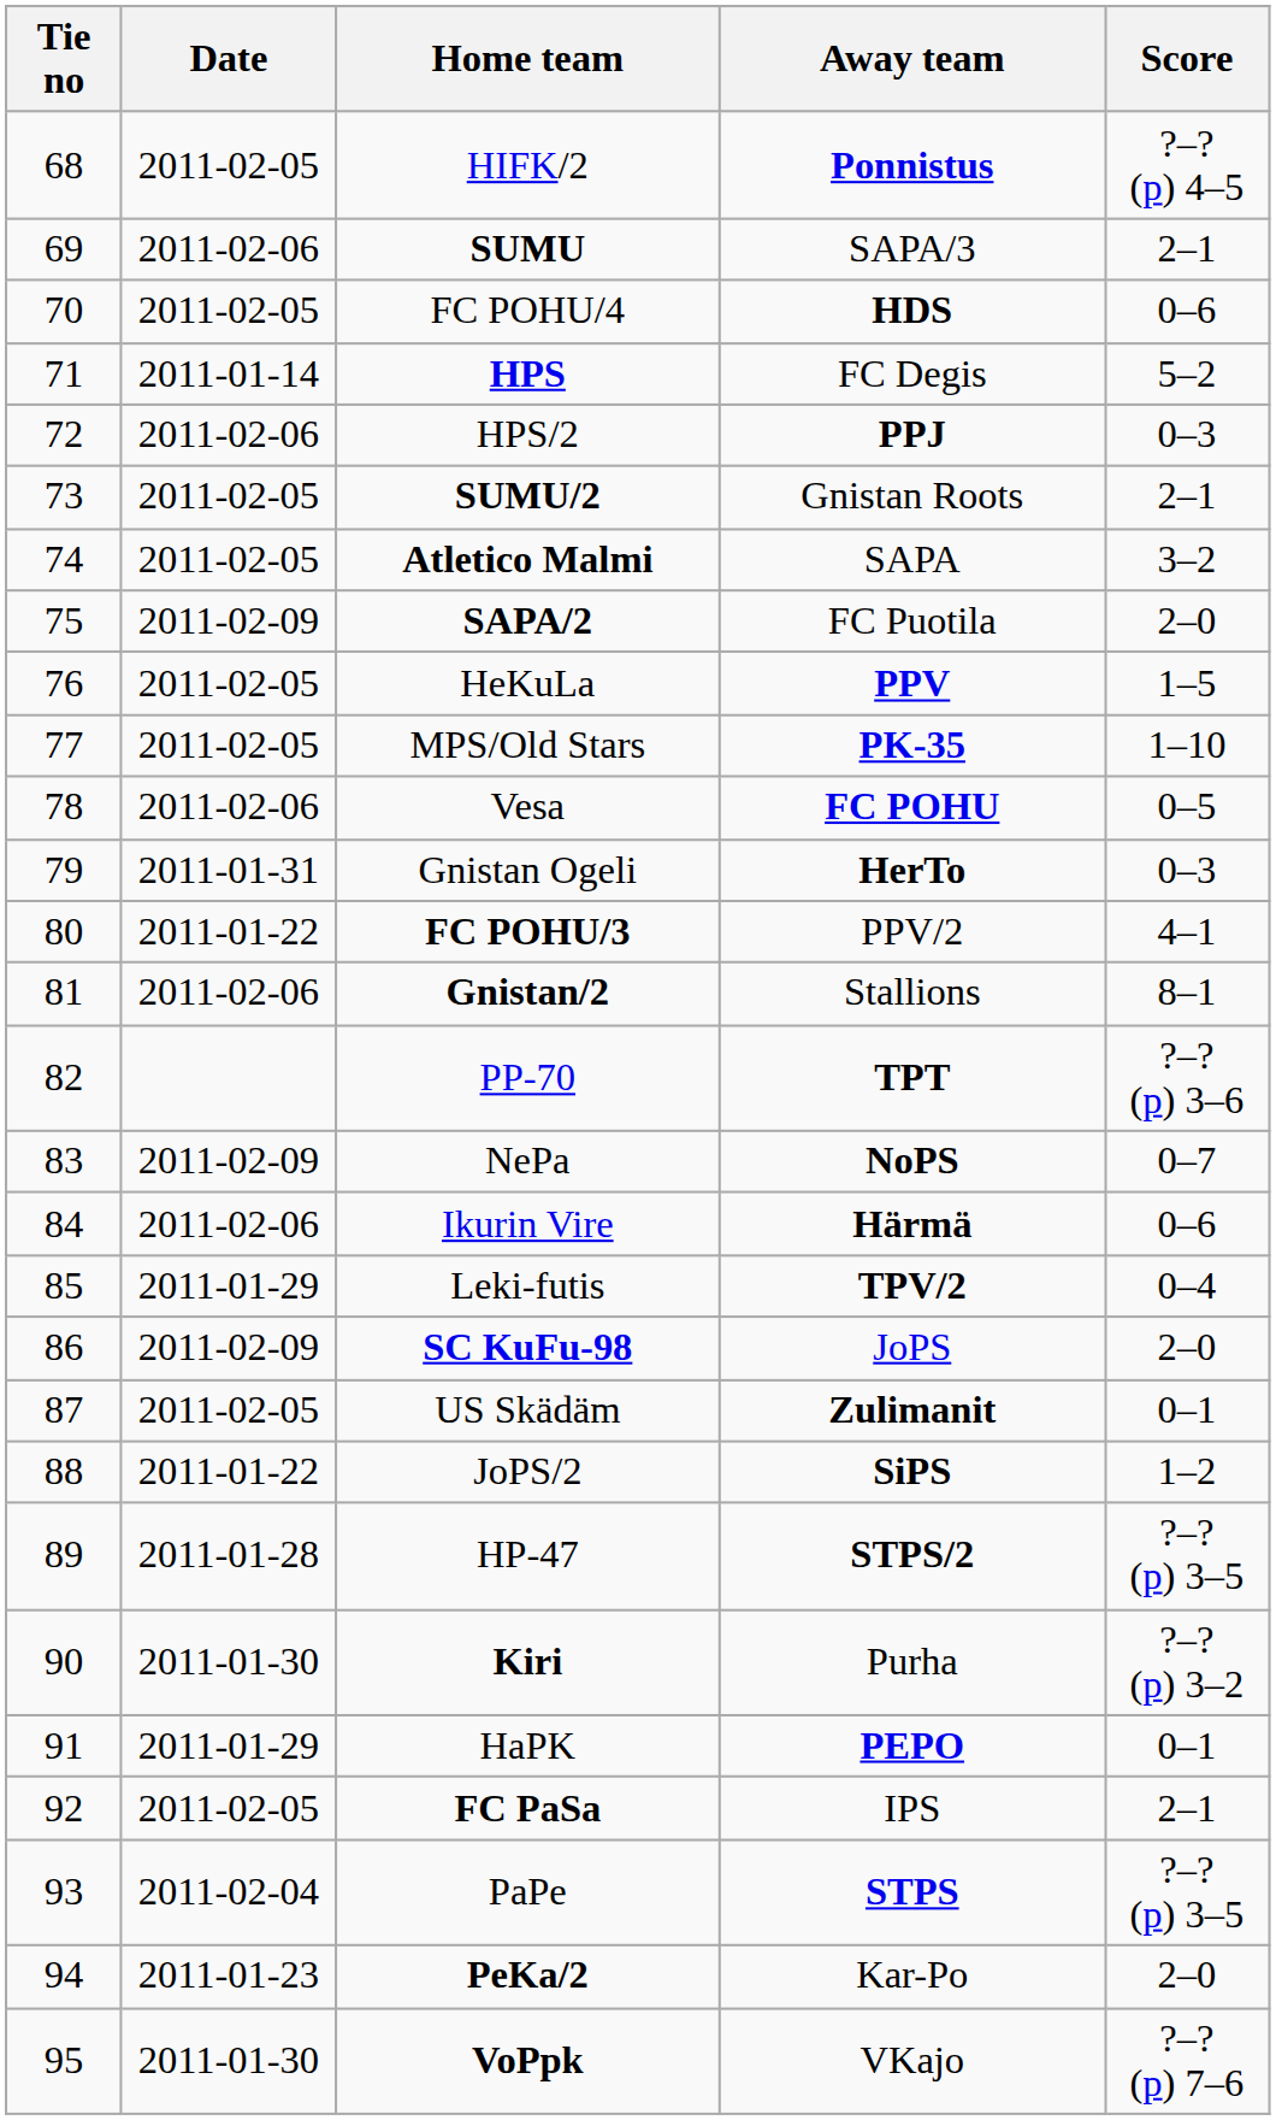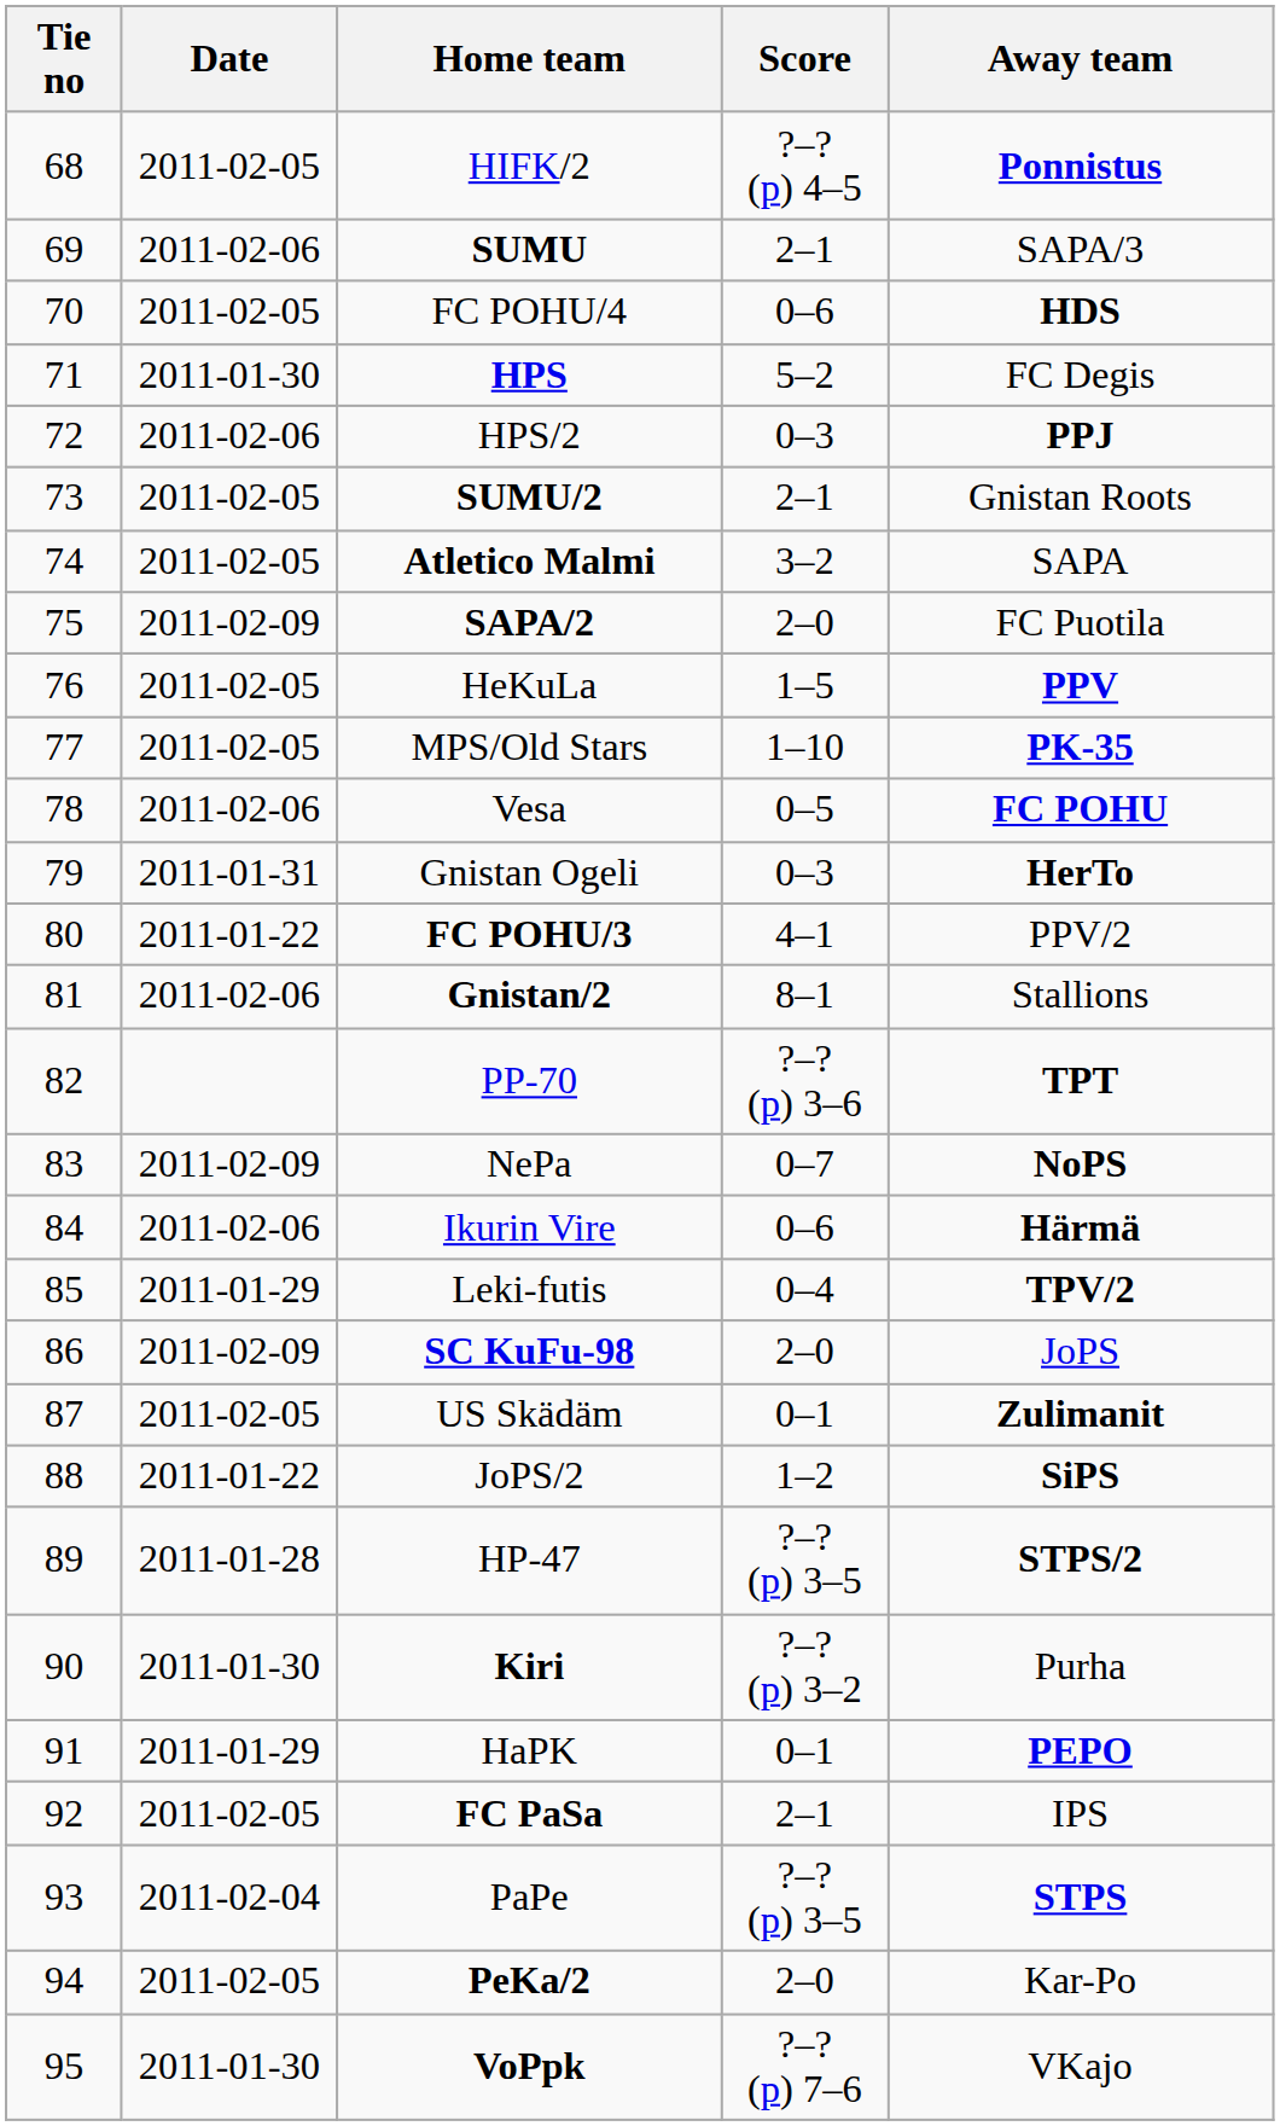columns swapped: Score <-> Away team
HPS | Date: 2011-01-14 -> 2011-01-30
PeKa/2 | Date: 2011-01-23 -> 2011-02-05
